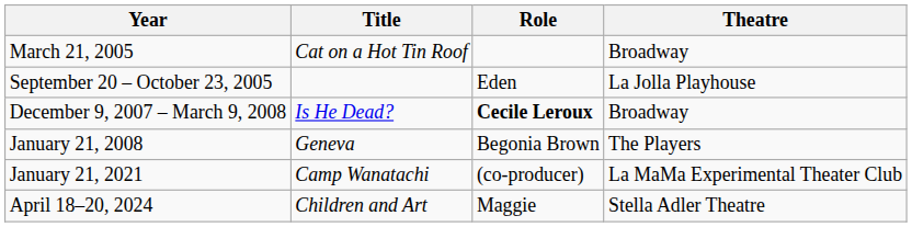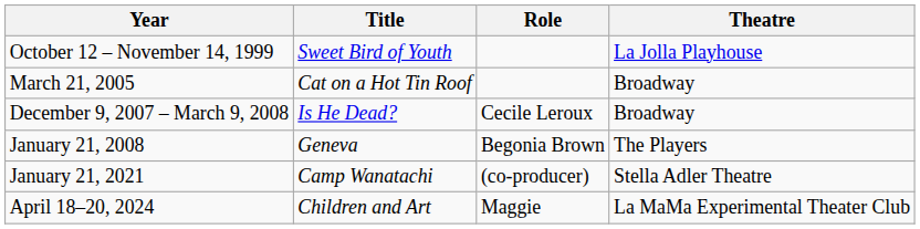+ row: October 12 – November 14, 1999 | Sweet Bird of Youth | La Jolla Playhouse
- row: September 20 – October 23, 2005 | Eden | La Jolla Playhouse
December 9, 2007 – March 9, 2008 | Role: bold -> normal
January 21, 2021 | Theatre: La MaMa Experimental Theater Club -> Stella Adler Theatre
April 18–20, 2024 | Theatre: Stella Adler Theatre -> La MaMa Experimental Theater Club
